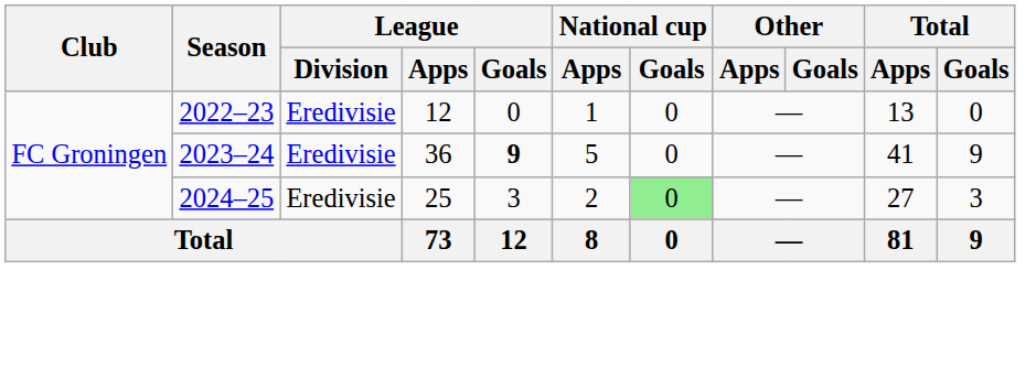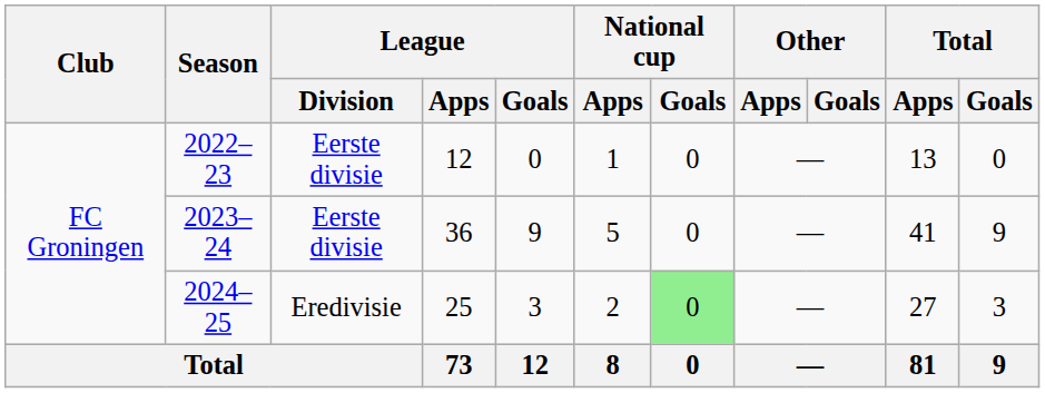2022–23 | League / Division: Eredivisie -> Eerste divisie
2023–24 | League / Division: Eredivisie -> Eerste divisie
2023–24 | League / Goals: bold -> normal
